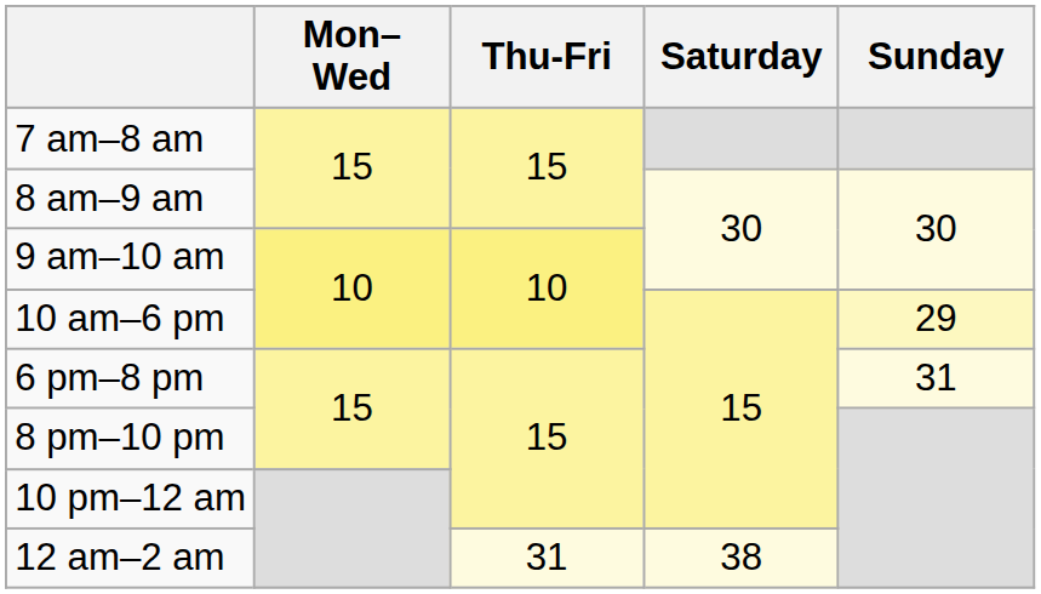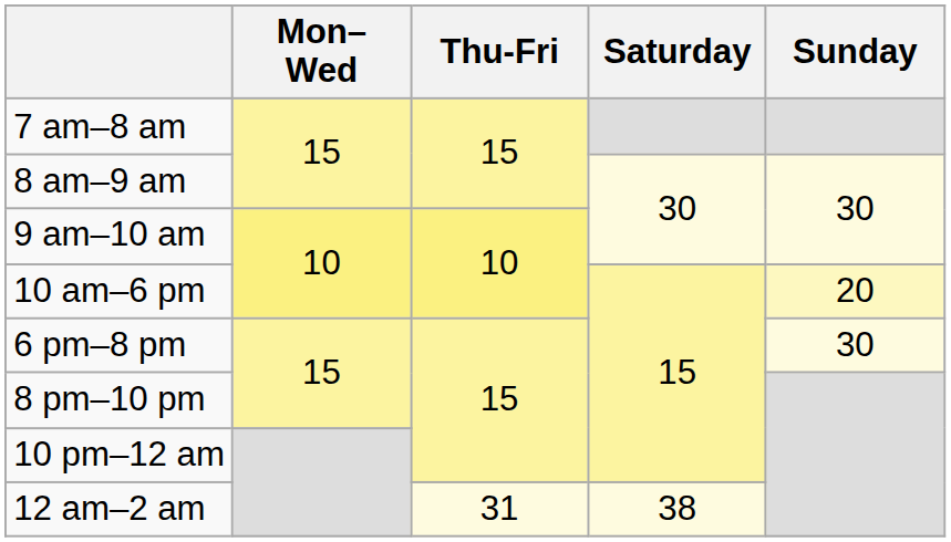10 am–6 pm | Sunday: 29 -> 20
6 pm–8 pm | Sunday: 31 -> 30
